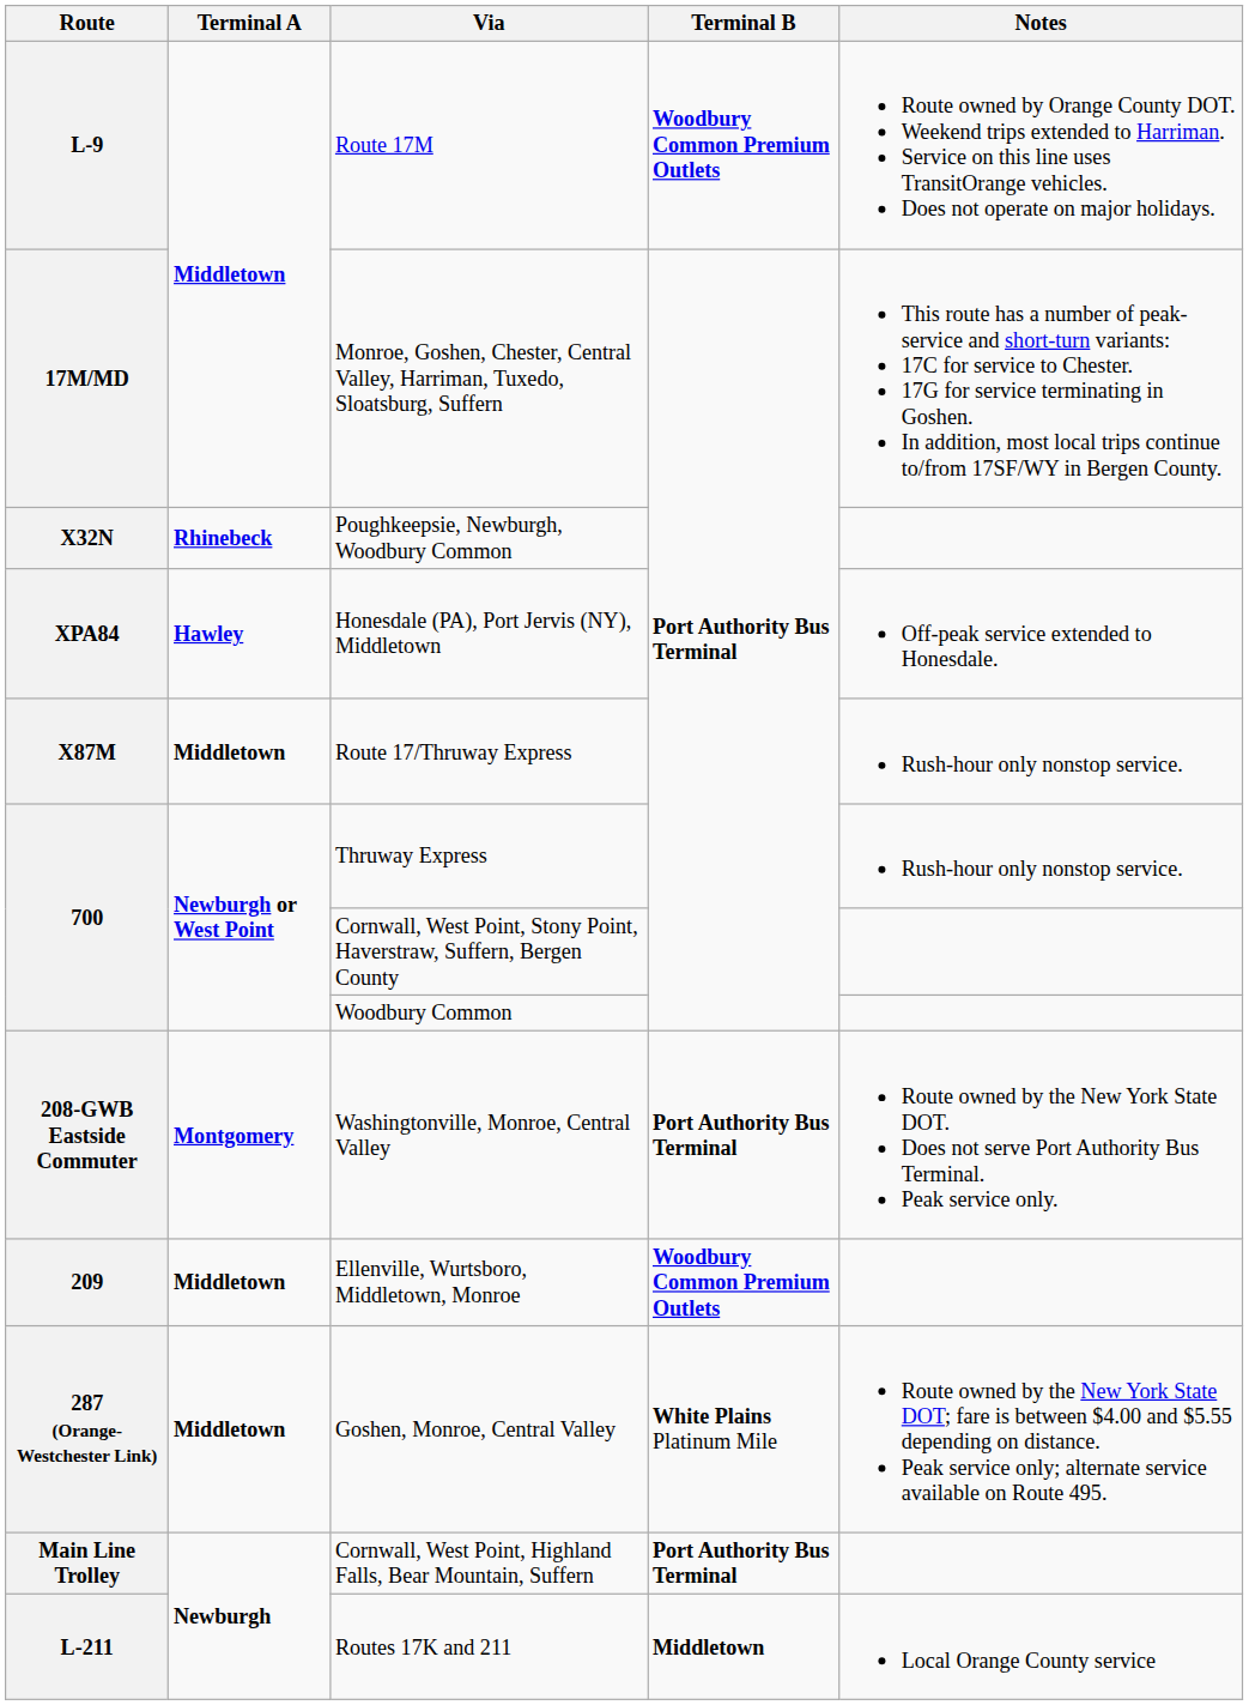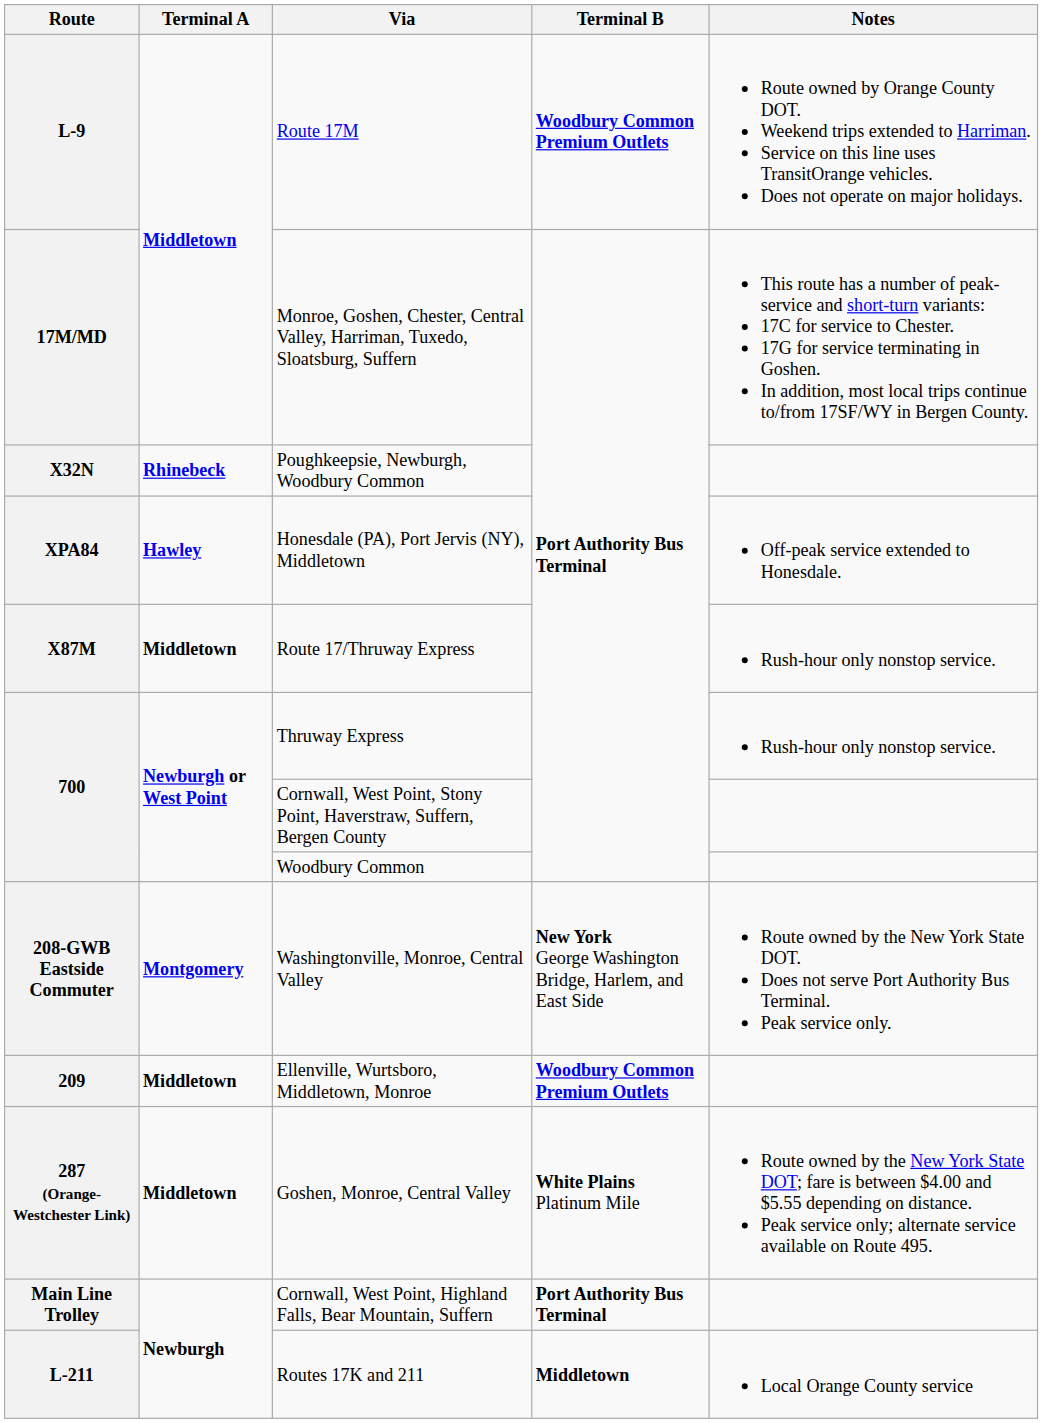Washingtonville, Monroe, Central Valley | Terminal B: Port Authority Bus Terminal -> New York George Washington Bridge, Harlem, and East Side
